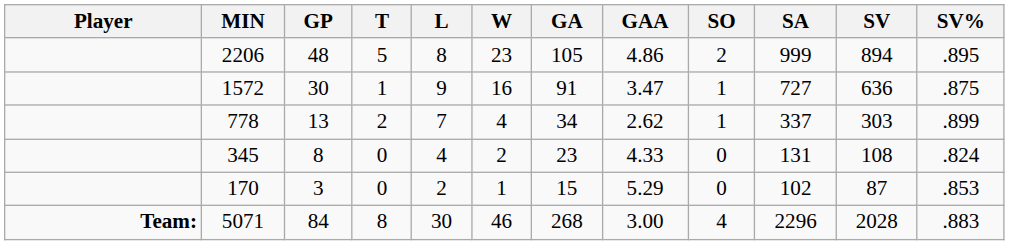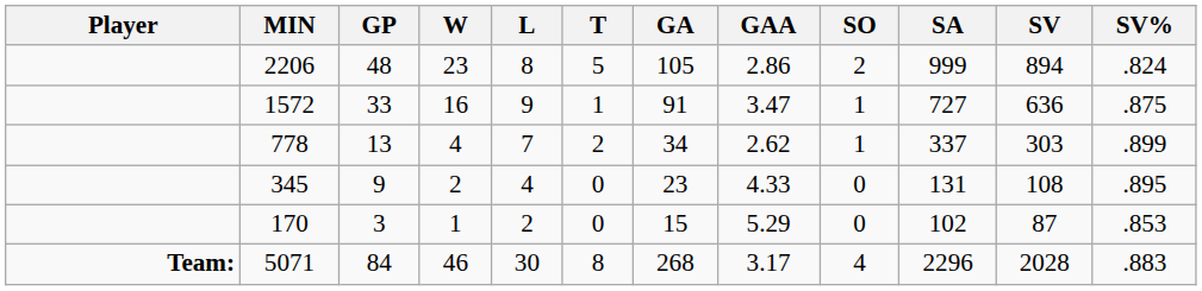columns swapped: W <-> T
2206 | GAA: 4.86 -> 2.86
2206 | SV%: .895 -> .824
1572 | GP: 30 -> 33
345 | GP: 8 -> 9
345 | SV%: .824 -> .895
5071 | GAA: 3.00 -> 3.17
